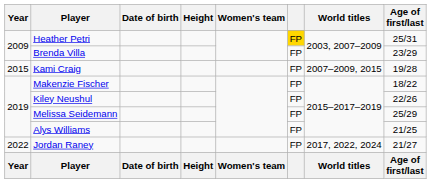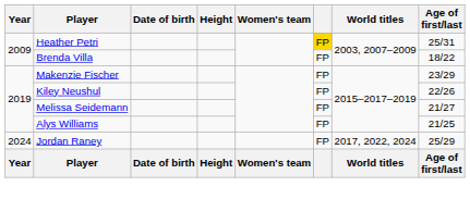Brenda Villa | Age of first/last: 23/29 -> 18/22
- row: 2015 | Kami Craig | FP | 2007–2009, 2015 | 19/28
Makenzie Fischer | Age of first/last: 18/22 -> 23/29
Melissa Seidemann | Age of first/last: 25/29 -> 21/27
Jordan Raney | Year: 2022 -> 2024
Jordan Raney | Age of first/last: 21/27 -> 25/29
